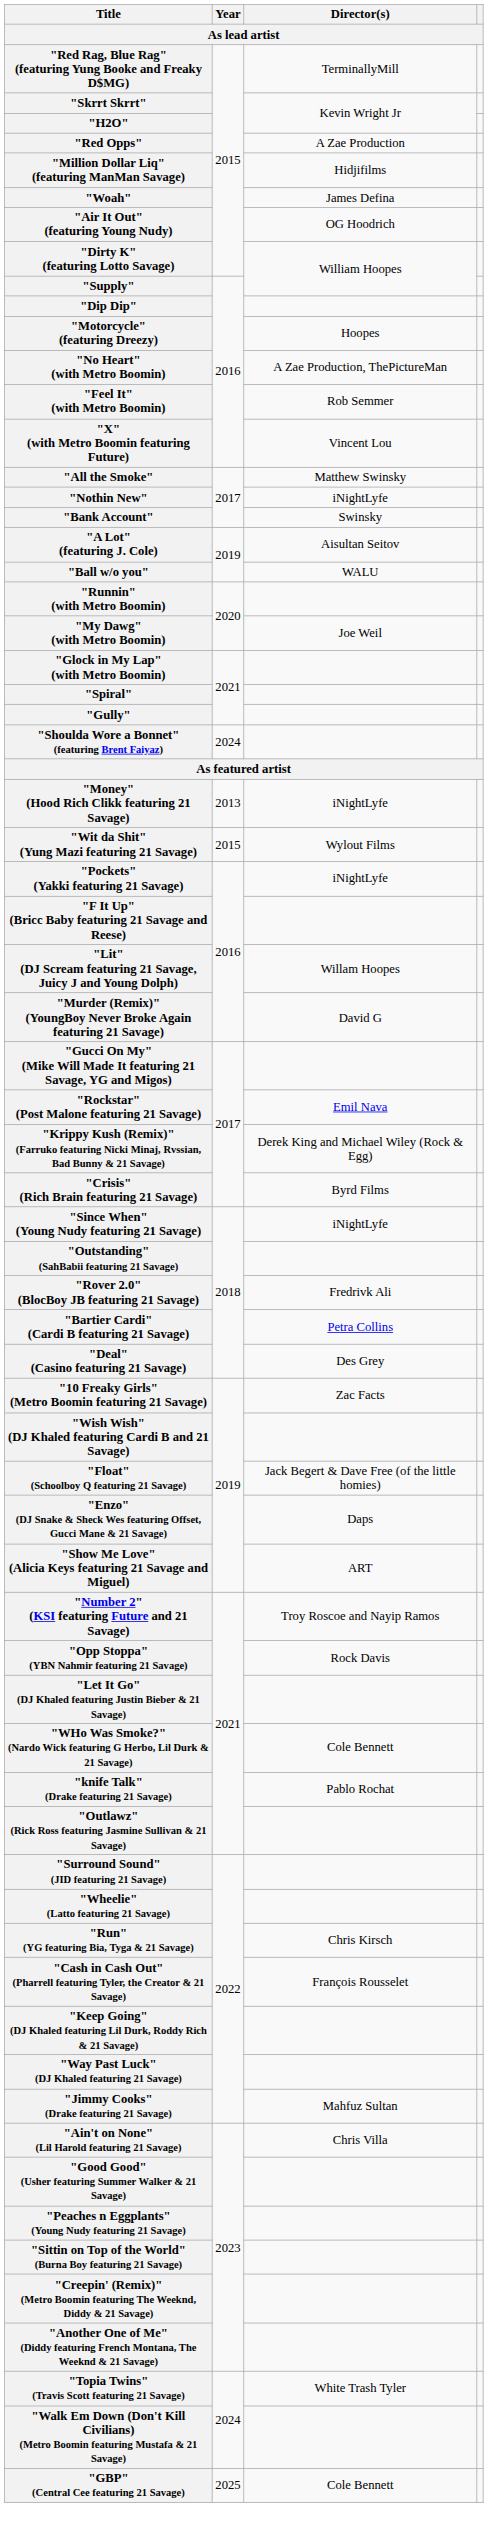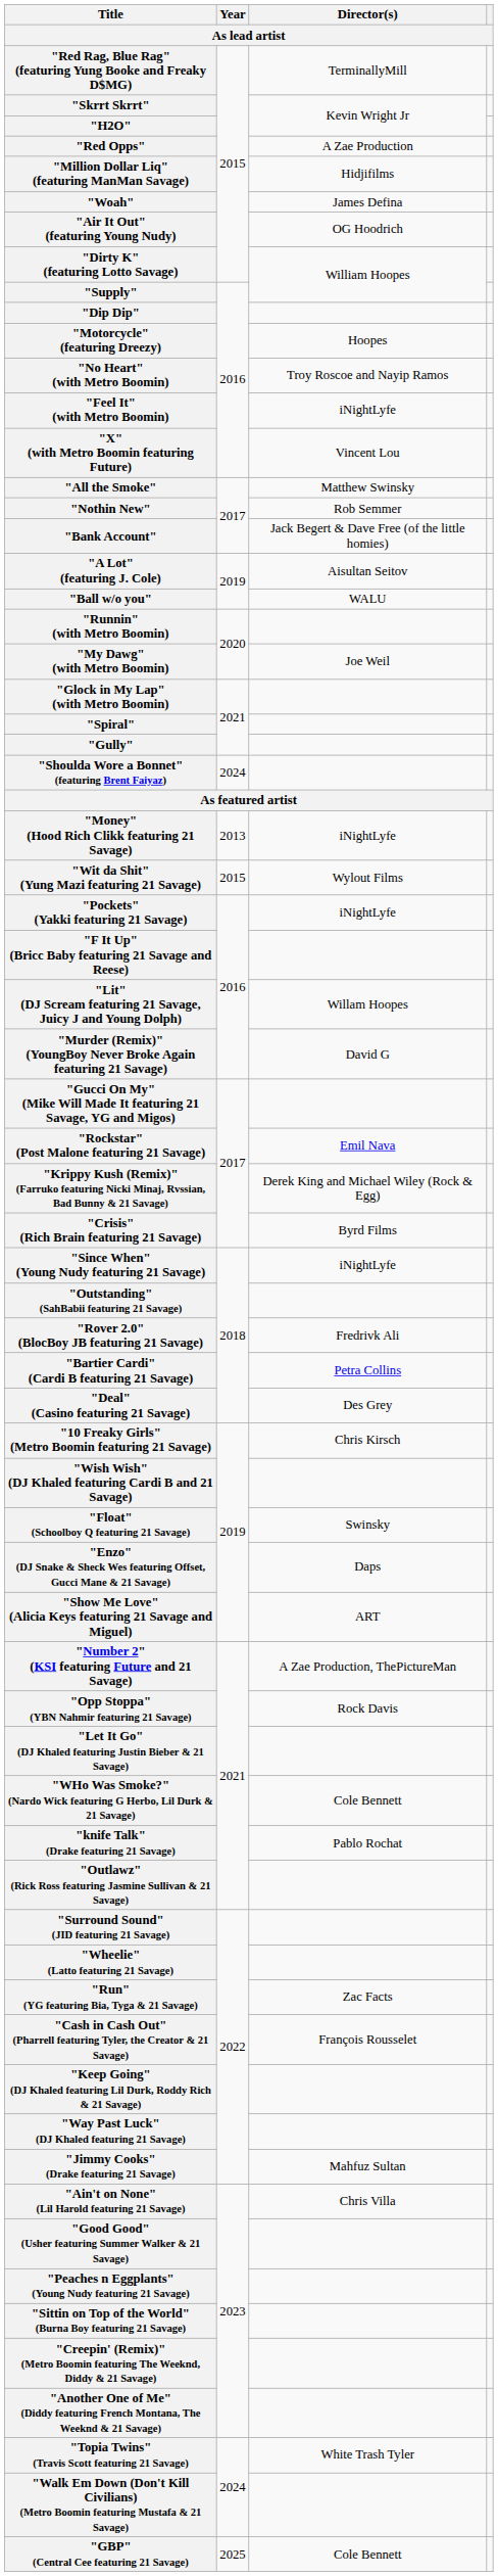"No Heart" (with Metro Boomin) | Director(s): A Zae Production, ThePictureMan -> Troy Roscoe and Nayip Ramos
"Feel It" (with Metro Boomin) | Director(s): Rob Semmer -> iNightLyfe
"Nothin New" | Director(s): iNightLyfe -> Rob Semmer
"Bank Account" | Director(s): Swinsky -> Jack Begert & Dave Free (of the little homies)
"10 Freaky Girls" (Metro Boomin featuring 21 Savage) | Director(s): Zac Facts -> Chris Kirsch
"Float" (Schoolboy Q featuring 21 Savage) | Director(s): Jack Begert & Dave Free (of the little homies) -> Swinsky
"Number 2" (KSI featuring Future and 21 Savage) | Director(s): Troy Roscoe and Nayip Ramos -> A Zae Production, ThePictureMan
"Run" (YG featuring Bia, Tyga & 21 Savage) | Director(s): Chris Kirsch -> Zac Facts
